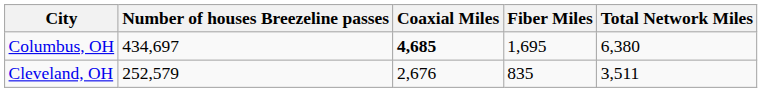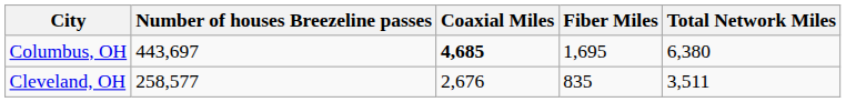Columbus, OH | Number of houses Breezeline passes: 434,697 -> 443,697
Cleveland, OH | Number of houses Breezeline passes: 252,579 -> 258,577
